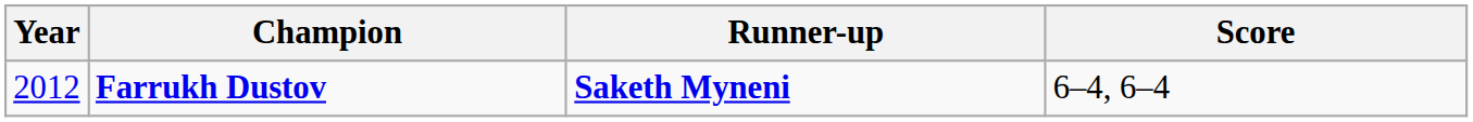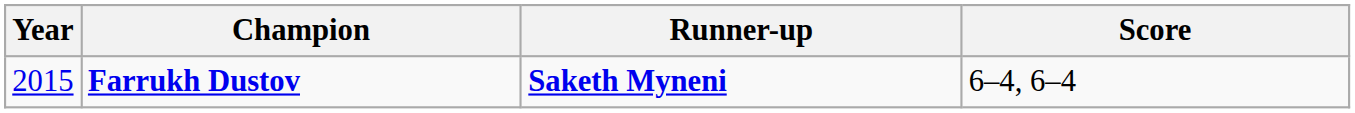Farrukh Dustov | Year: 2012 -> 2015
